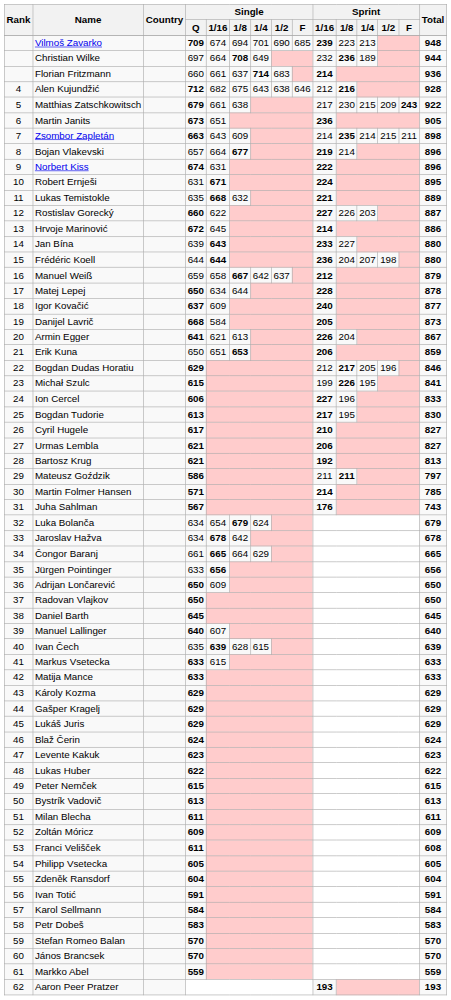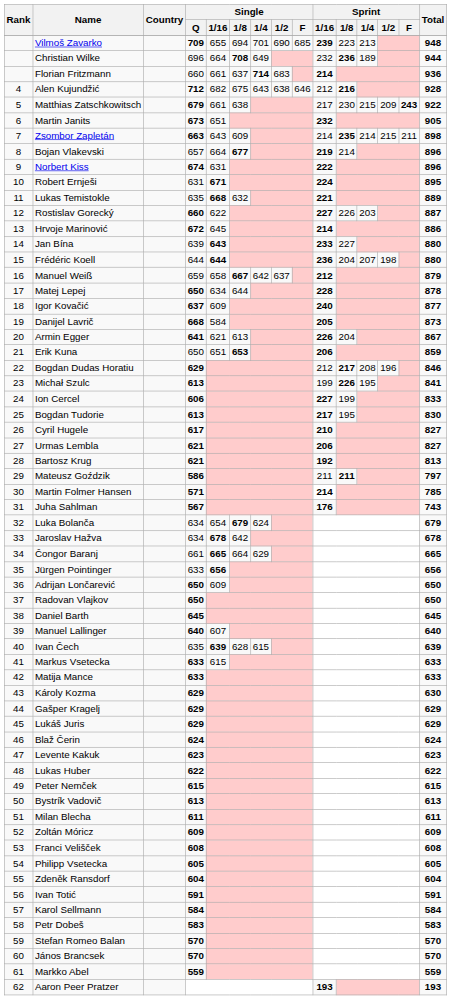Vilmoš Zavarko | Single / 1/16: 674 -> 655
Christian Wilke | Single / Q: 697 -> 696
Martin Janits | Sprint / 1/16: 236 -> 232
Bogdan Dudas Horatiu | Sprint / 1/4: 205 -> 208
Michał Szulc | Single / Q: 615 -> 613
Ion Cercel | Sprint / 1/8: 196 -> 199
Károly Kozma | Total: 629 -> 630
Franci Velišček | Single / Q: 611 -> 608
